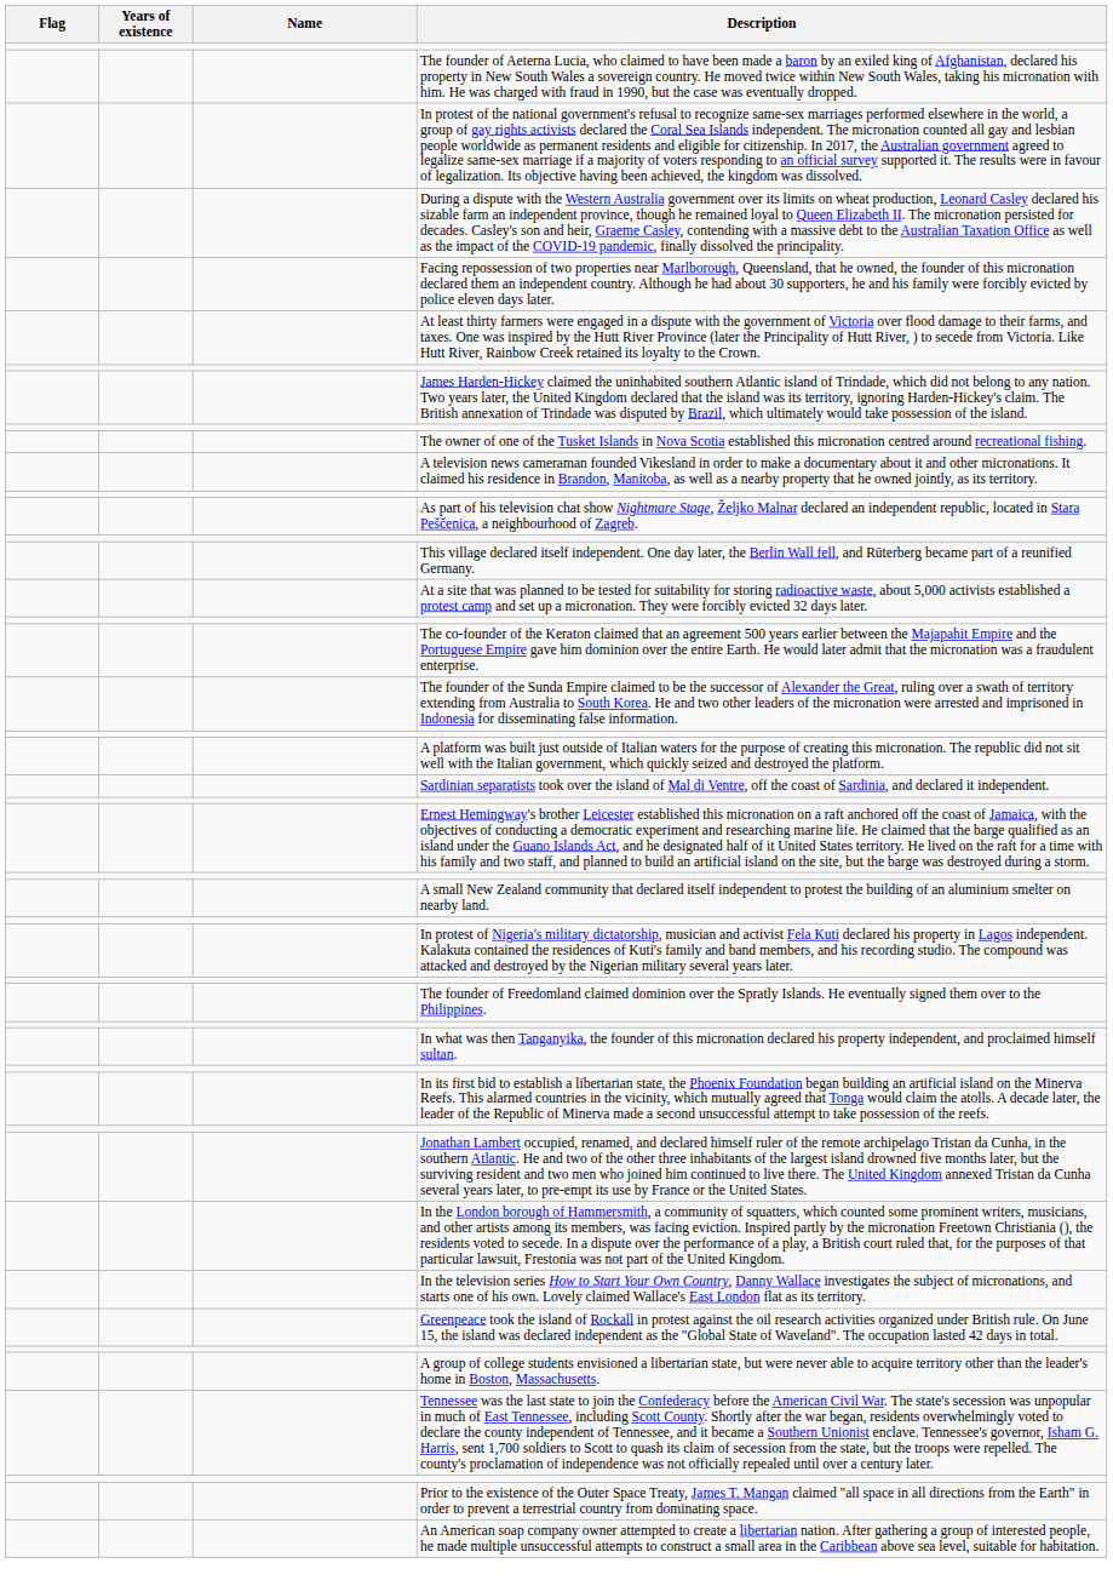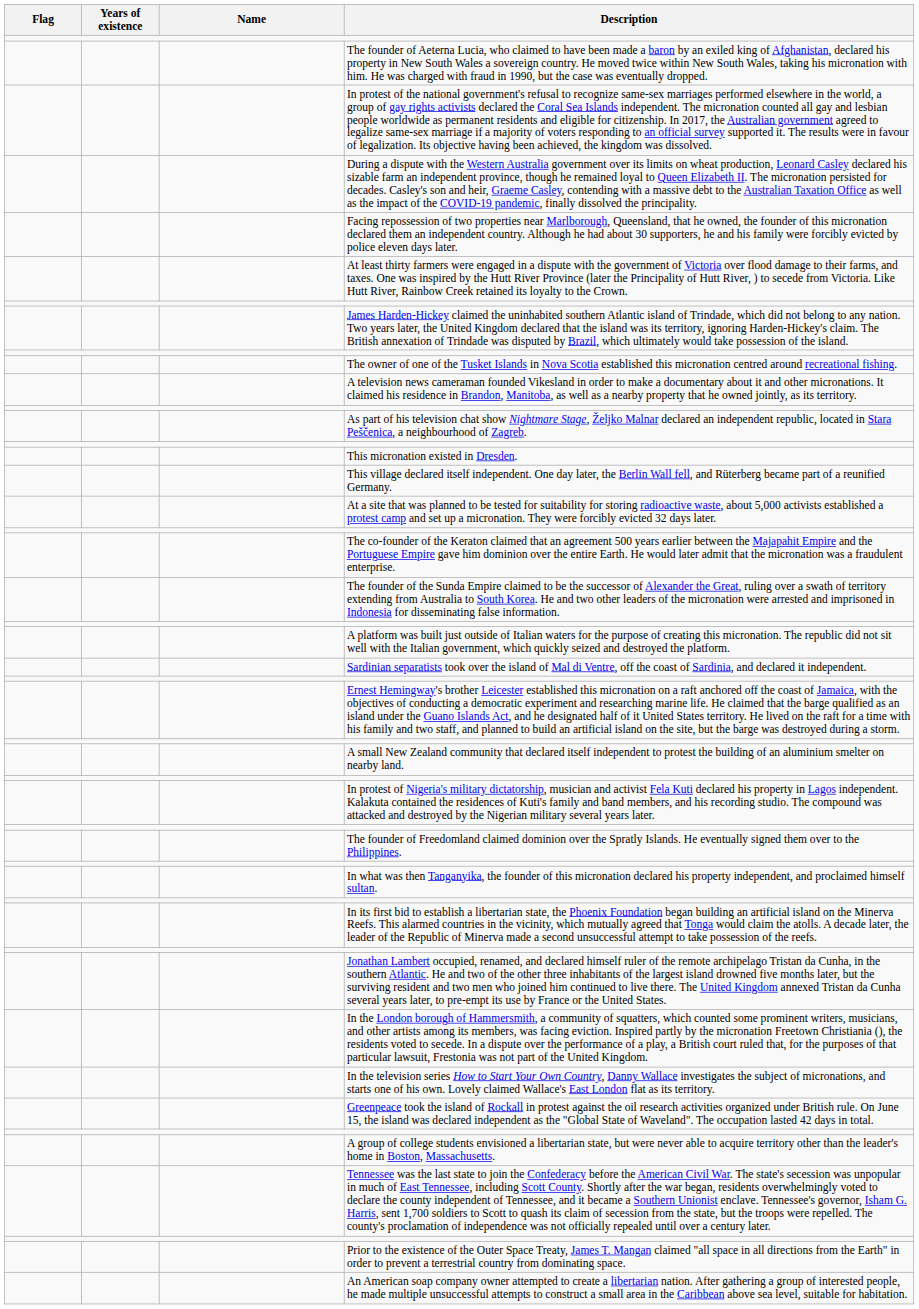+ row: This micronation existed in Dresden.
